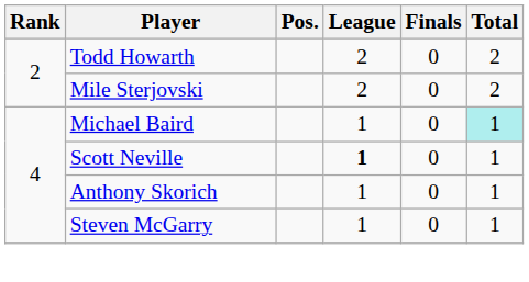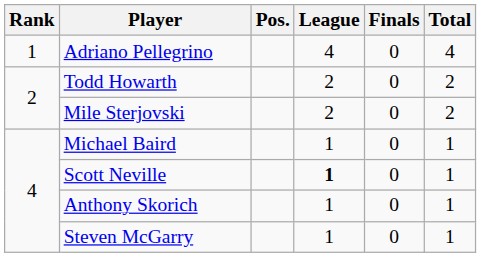+ row: 1 | Adriano Pellegrino | 4 | 0 | 4
Michael Baird | Total: paleturquoise background -> no background
